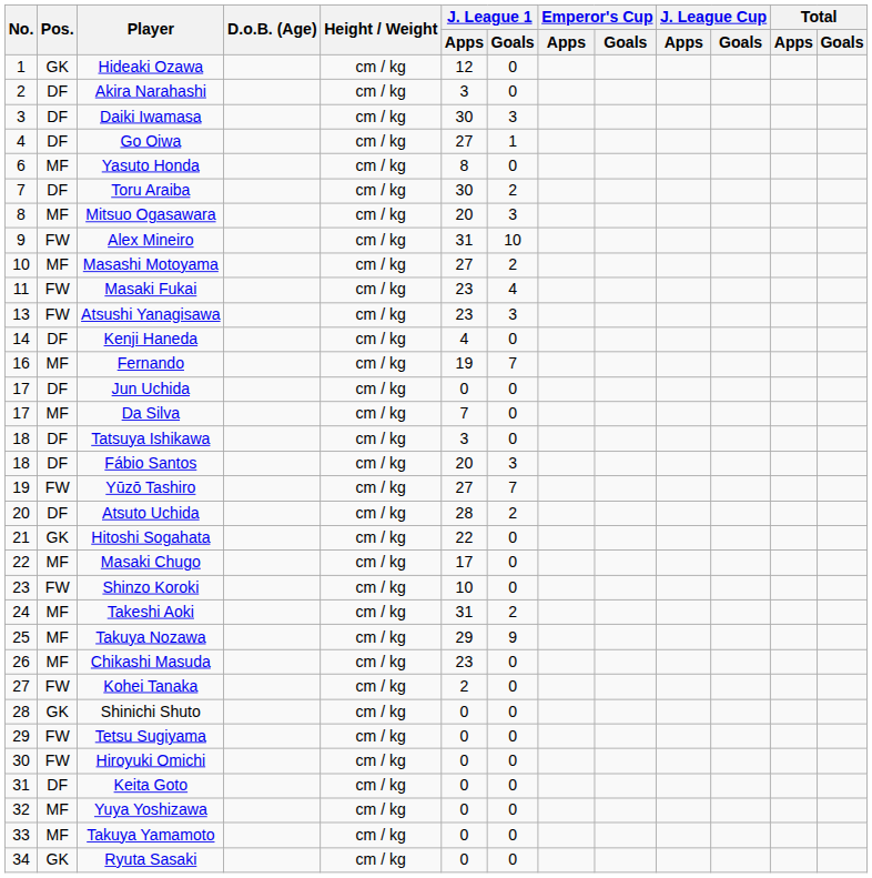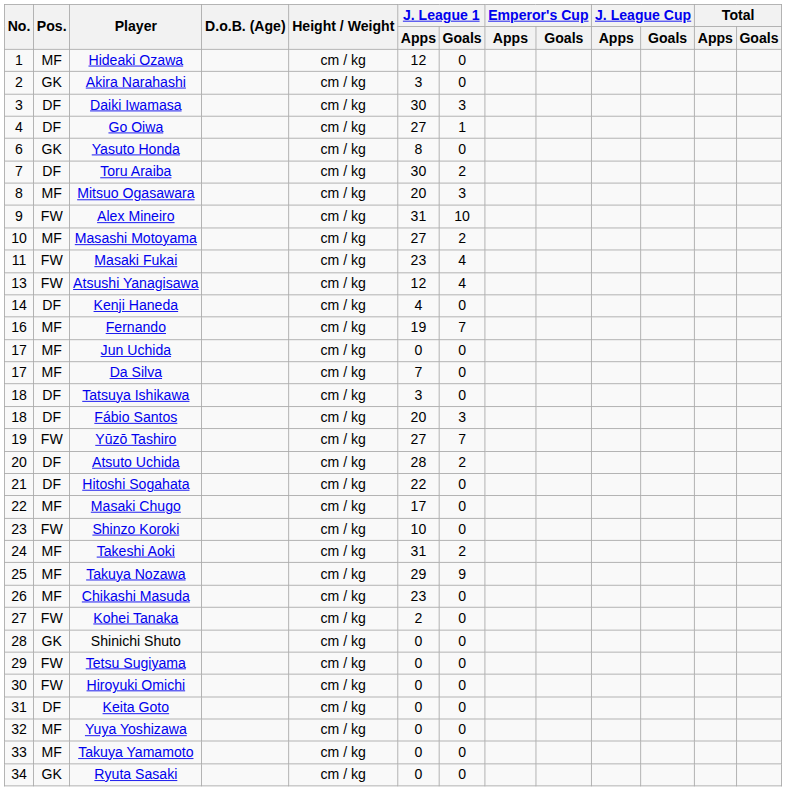Hideaki Ozawa | Pos.: GK -> MF
Akira Narahashi | Pos.: DF -> GK
Yasuto Honda | Pos.: MF -> GK
Atsushi Yanagisawa | J. League 1 / Apps: 23 -> 12
Atsushi Yanagisawa | J. League 1 / Goals: 3 -> 4
Jun Uchida | Pos.: DF -> MF
Hitoshi Sogahata | Pos.: GK -> DF
